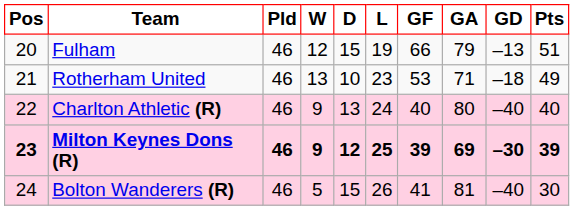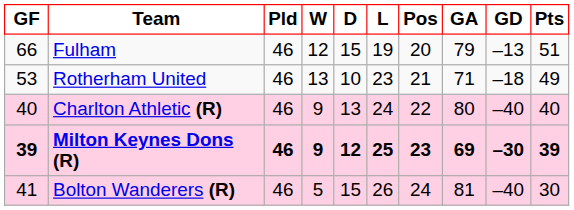columns swapped: Pos <-> GF
